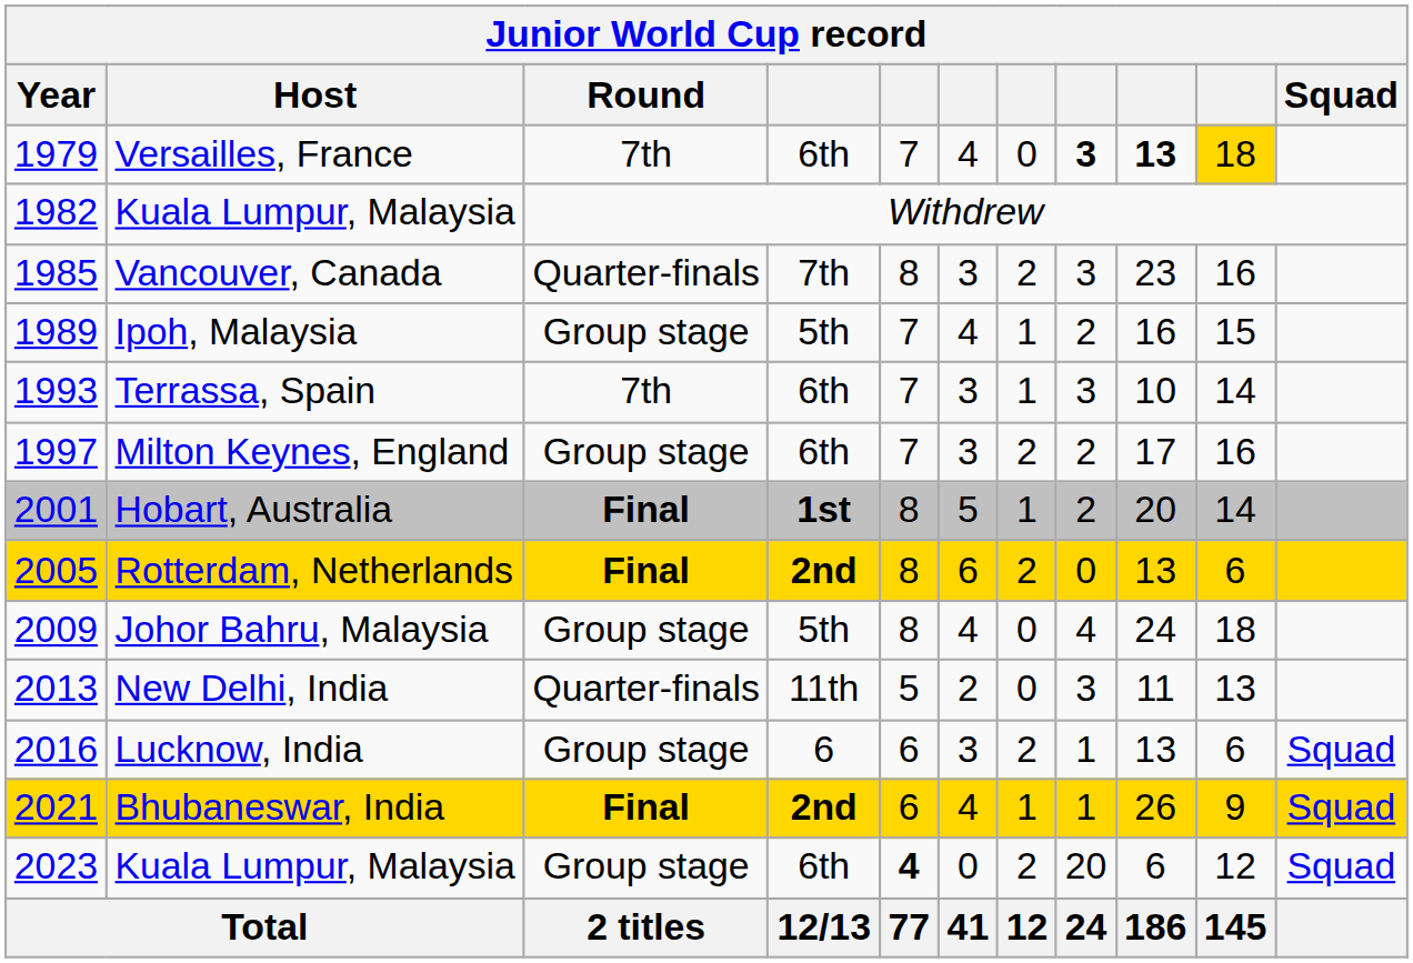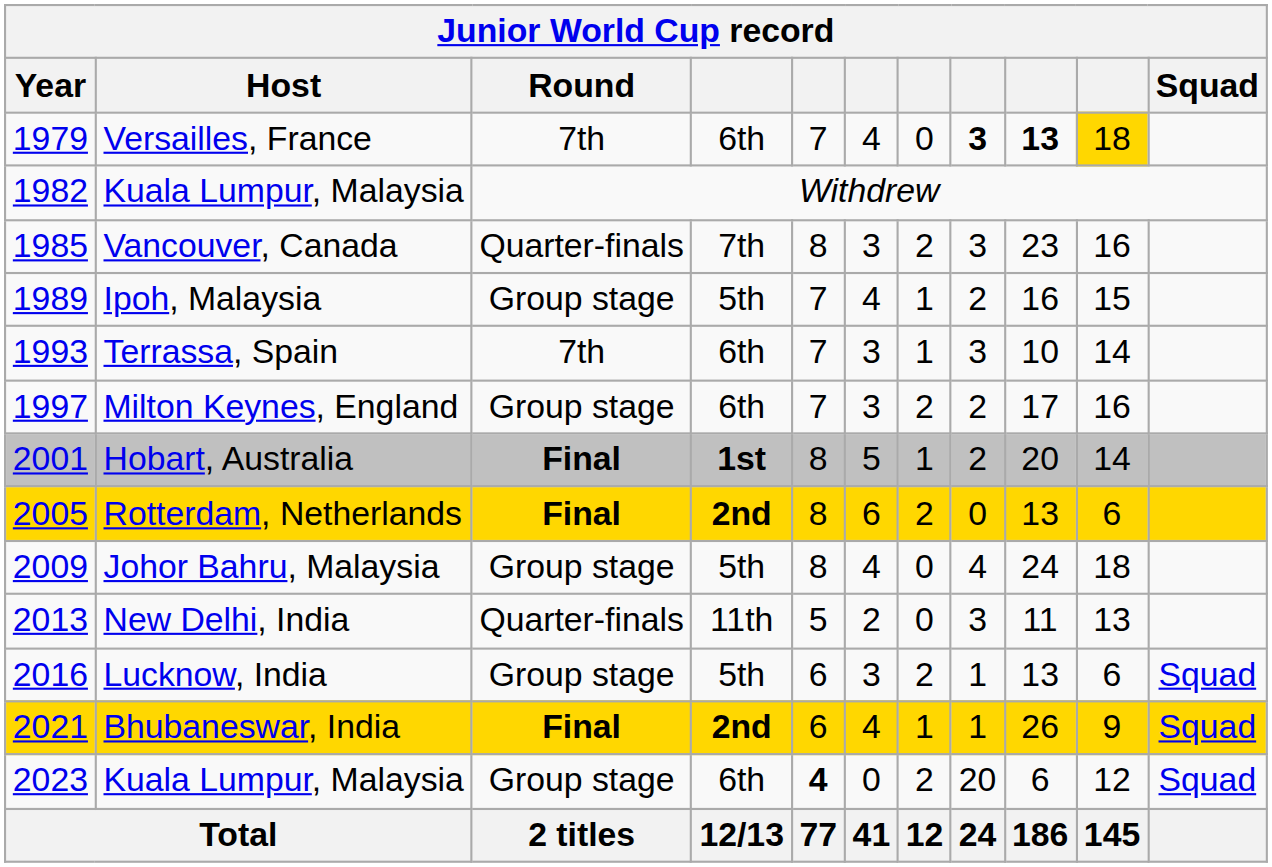Lucknow, India | column 4: 6 -> 5th
